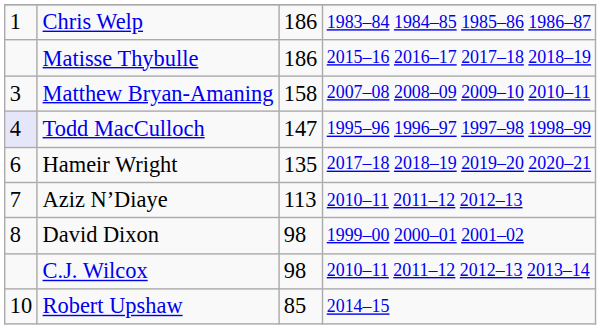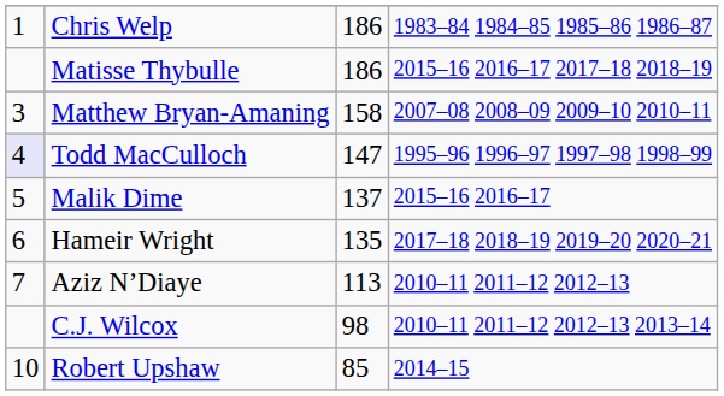+ row: 5 | Malik Dime | 137 | 2015–16 2016–17
- row: 8 | David Dixon | 98 | 1999–00 2000–01 2001–02
